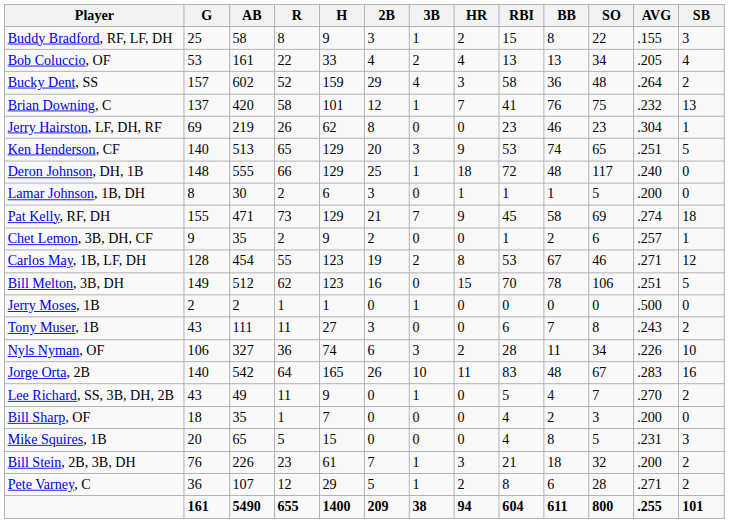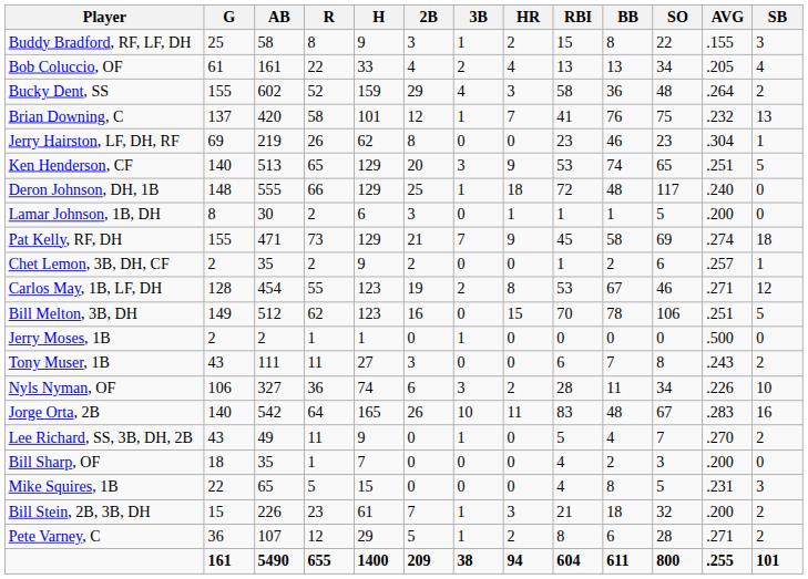Bob Coluccio, OF | G: 53 -> 61
Bucky Dent, SS | G: 157 -> 155
Chet Lemon, 3B, DH, CF | G: 9 -> 2
Mike Squires, 1B | G: 20 -> 22
Bill Stein, 2B, 3B, DH | G: 76 -> 15
